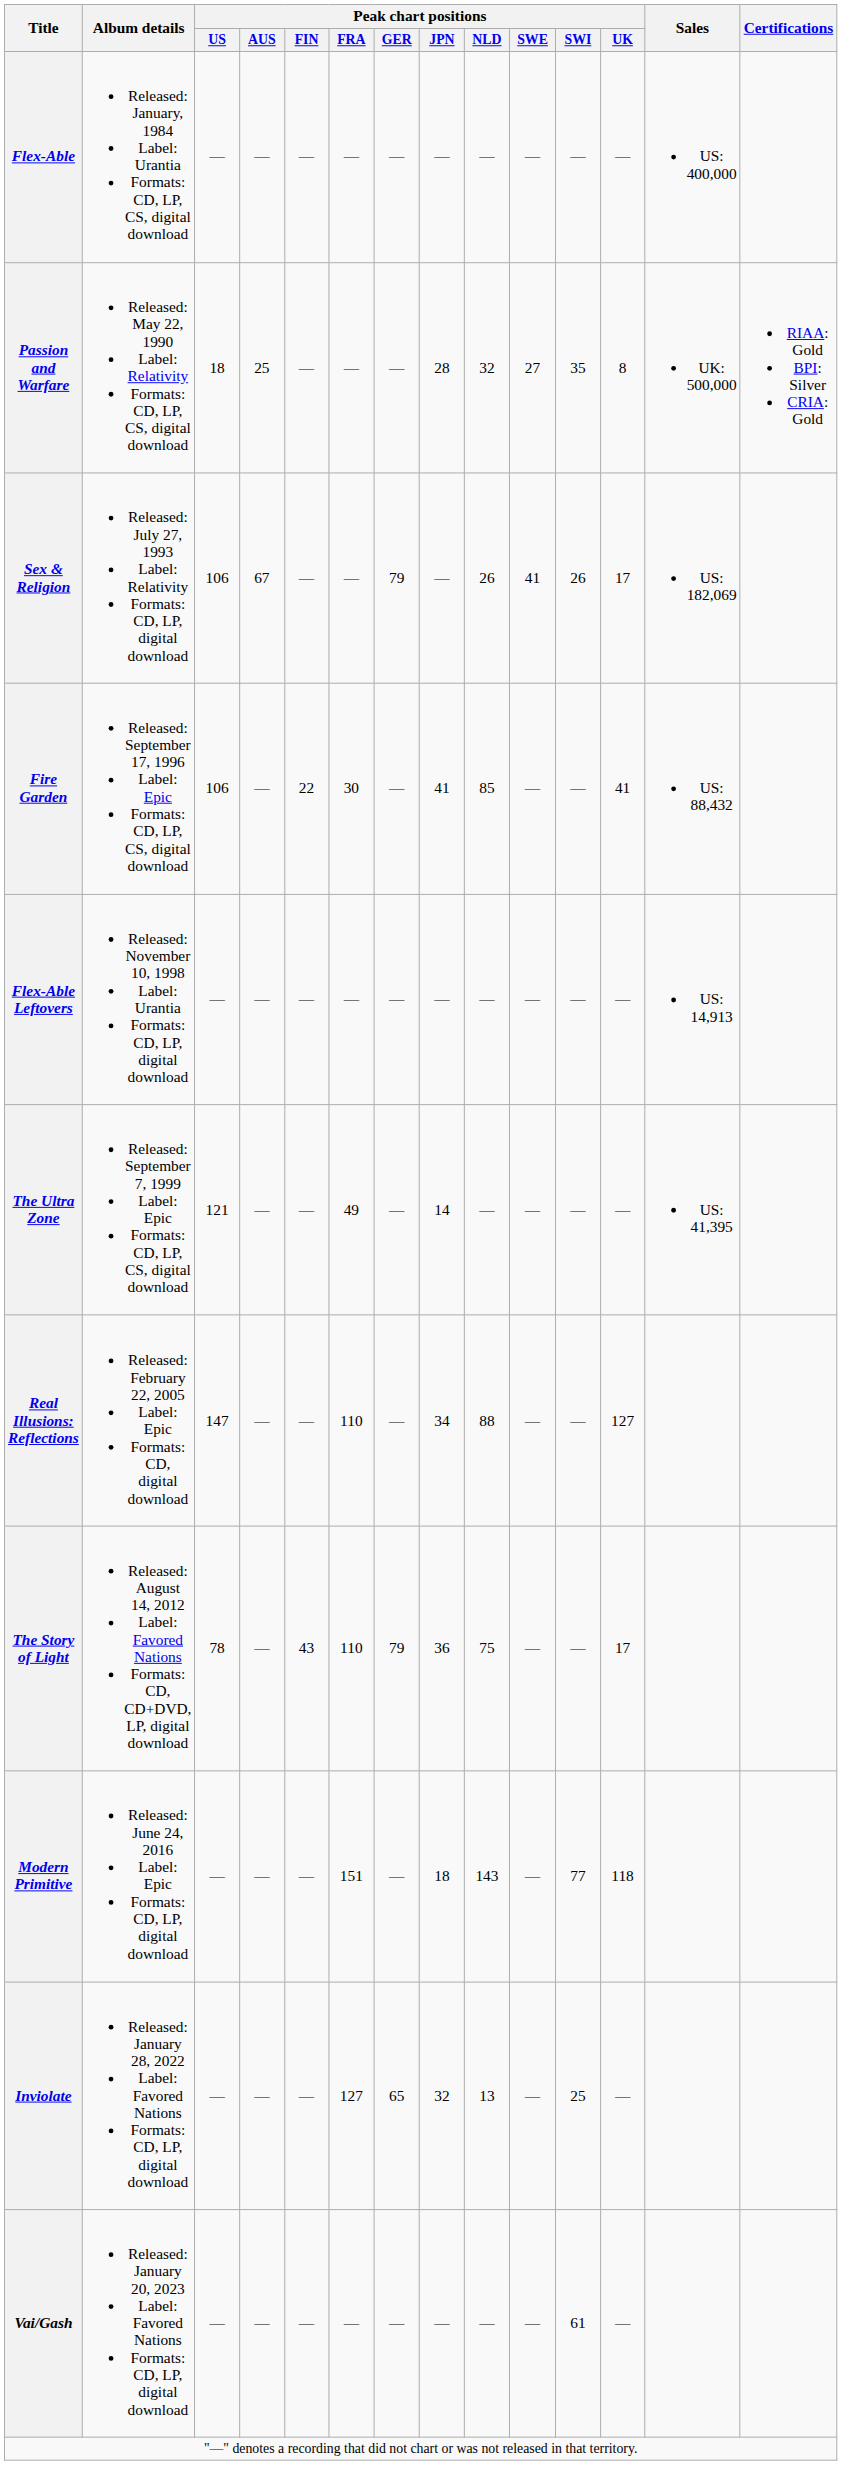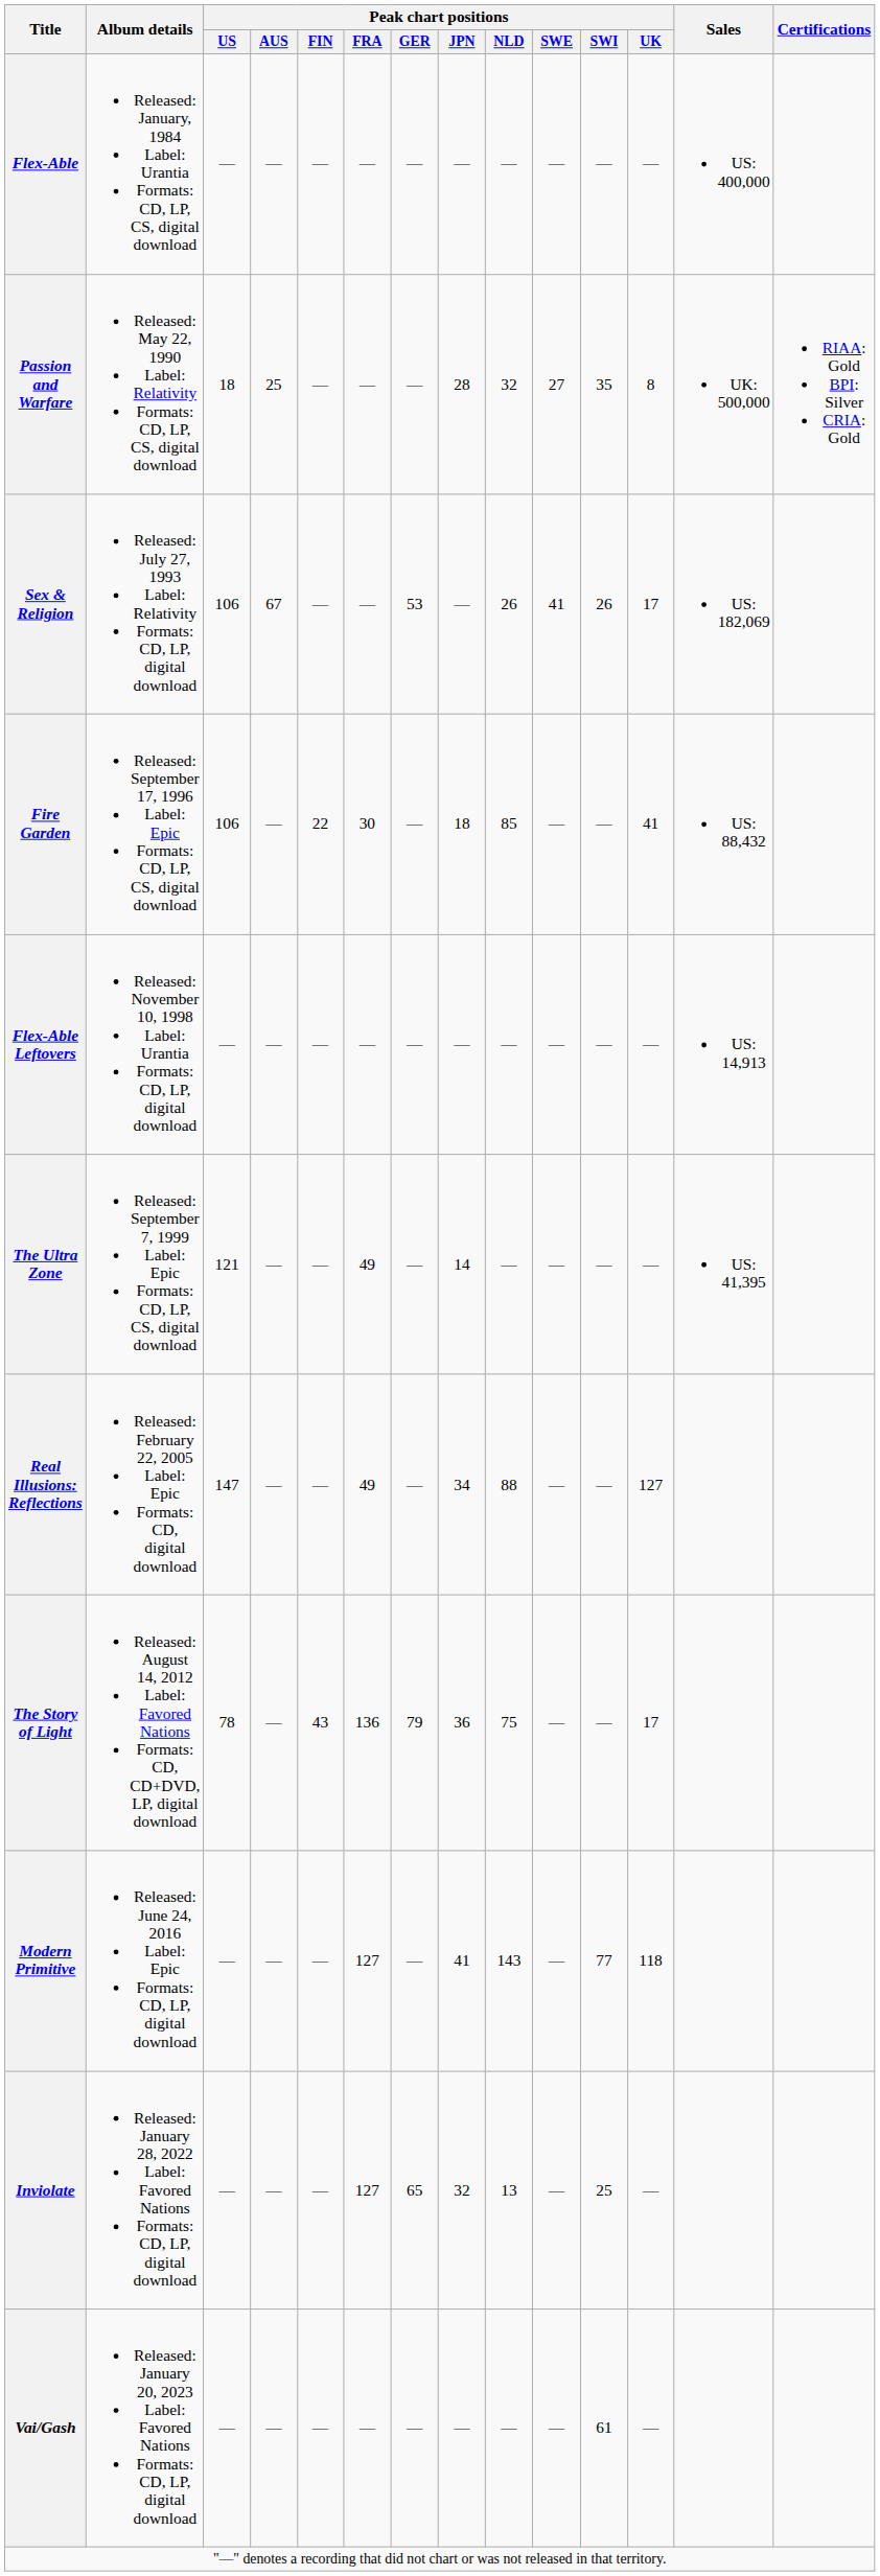Sex & Religion | Peak chart positions / GER: 79 -> 53
Fire Garden | Peak chart positions / JPN: 41 -> 18
Real Illusions: Reflections | Peak chart positions / FRA: 110 -> 49
The Story of Light | Peak chart positions / FRA: 110 -> 136
Modern Primitive | Peak chart positions / FRA: 151 -> 127
Modern Primitive | Peak chart positions / JPN: 18 -> 41
